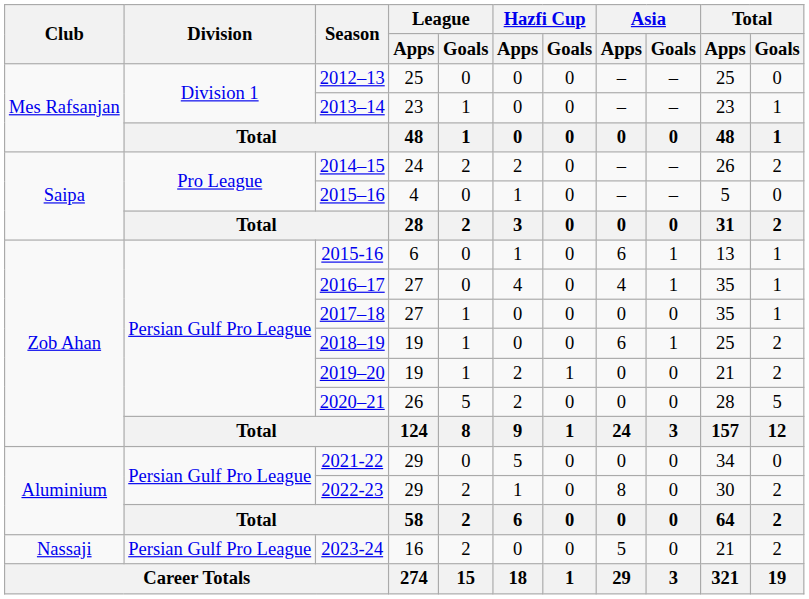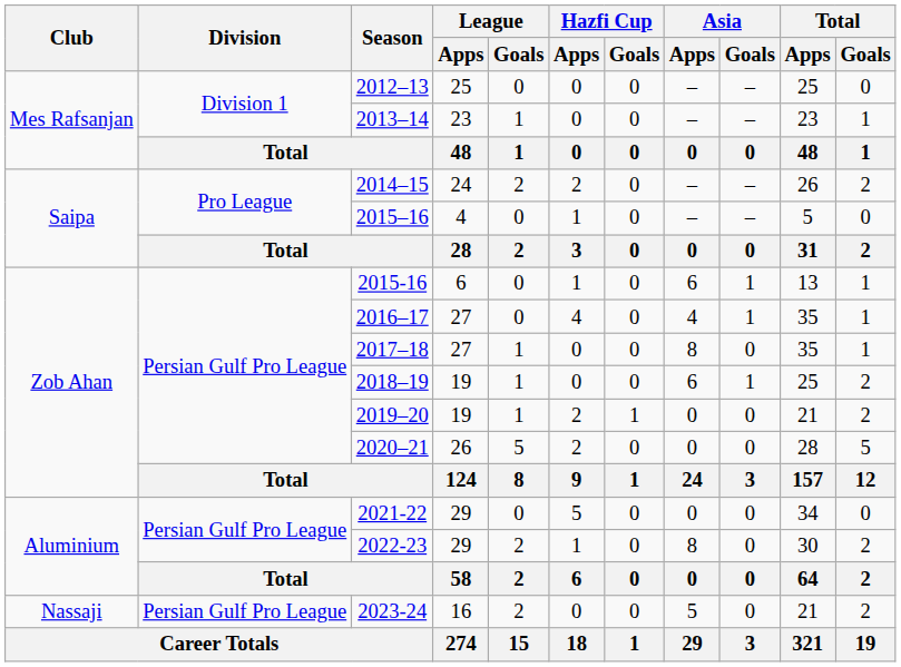2017–18 | Asia / Apps: 0 -> 8
